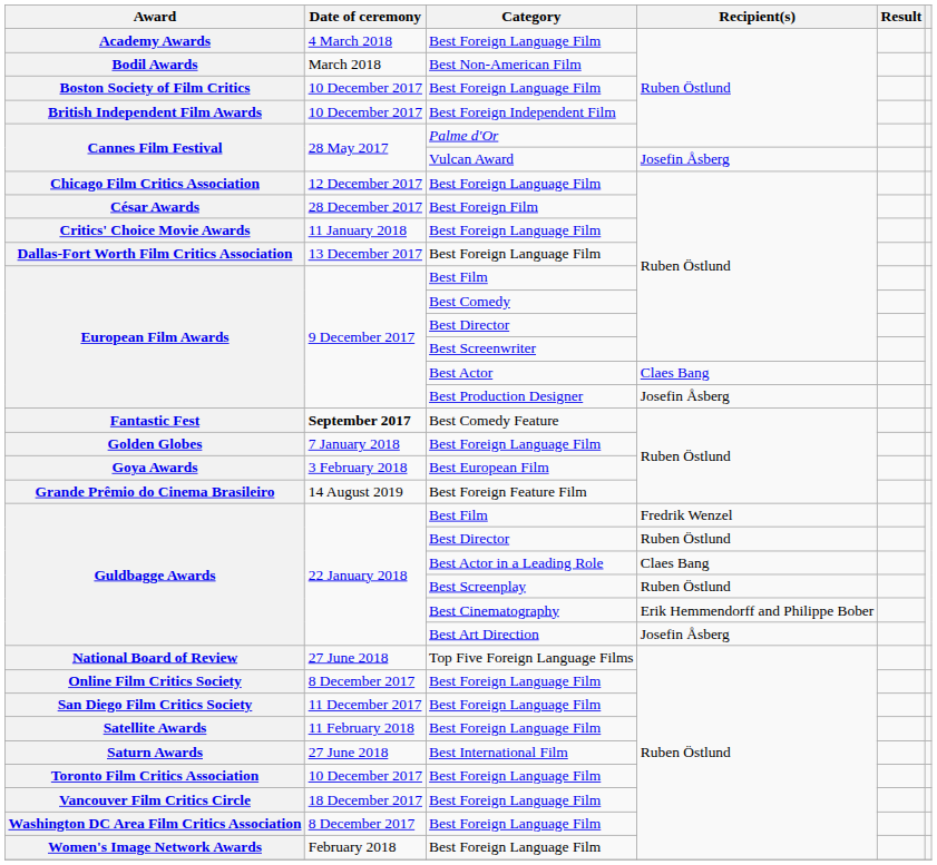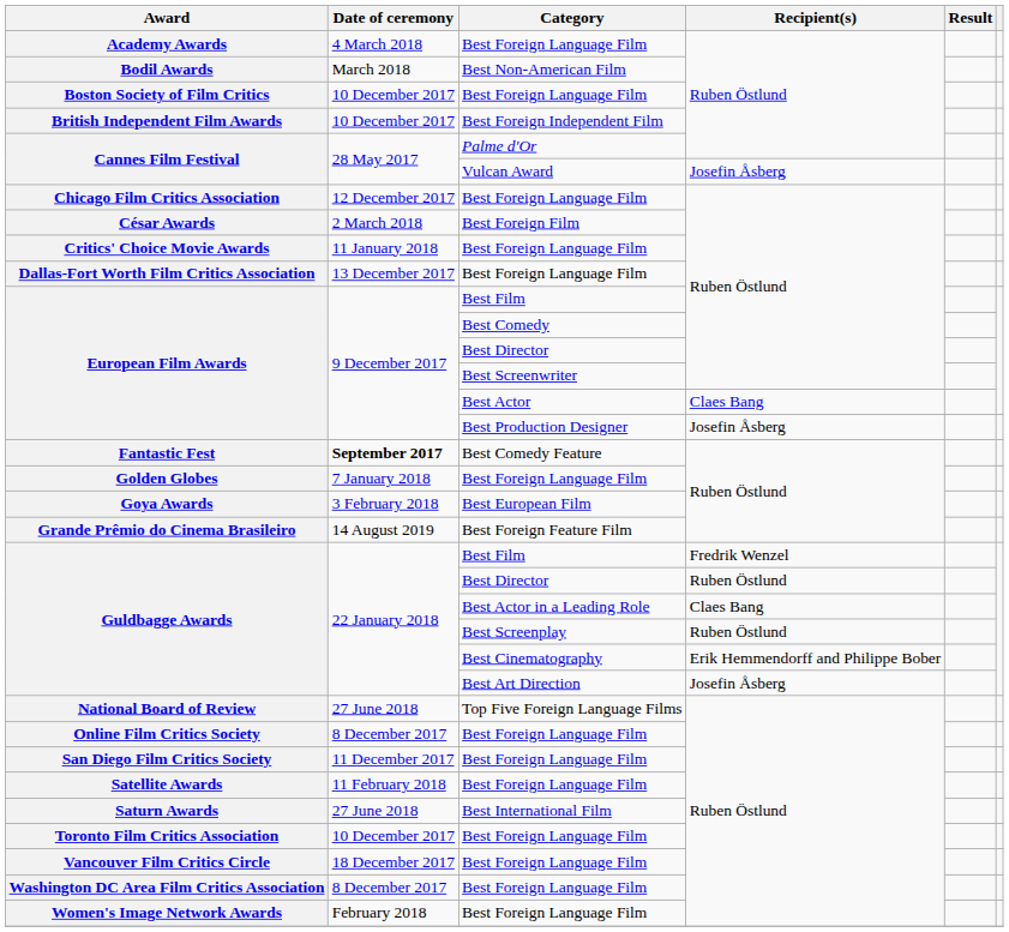César Awards | Date of ceremony: 28 December 2017 -> 2 March 2018
